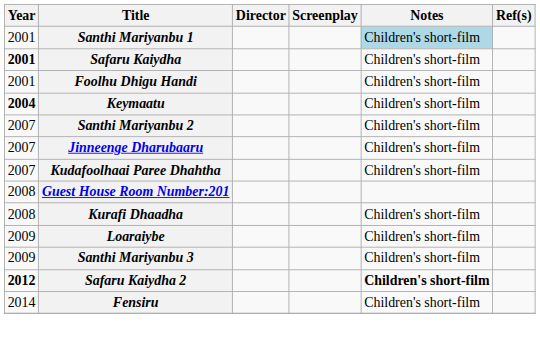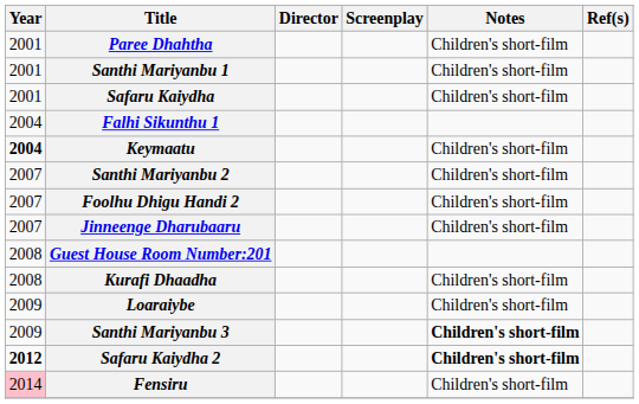+ row: 2001 | Paree Dhahtha | Children's short-film
Santhi Mariyanbu 1 | Notes: lightblue background -> no background
Safaru Kaiydha | Year: bold -> normal
- row: 2001 | Foolhu Dhigu Handi | Children's short-film
+ row: 2004 | Falhi Sikunthu 1
+ row: 2007 | Foolhu Dhigu Handi 2 | Children's short-film
- row: 2007 | Kudafoolhaai Paree Dhahtha | Children's short-film
Santhi Mariyanbu 3 | Notes: normal -> bold
Fensiru | Year: no background -> pink background
